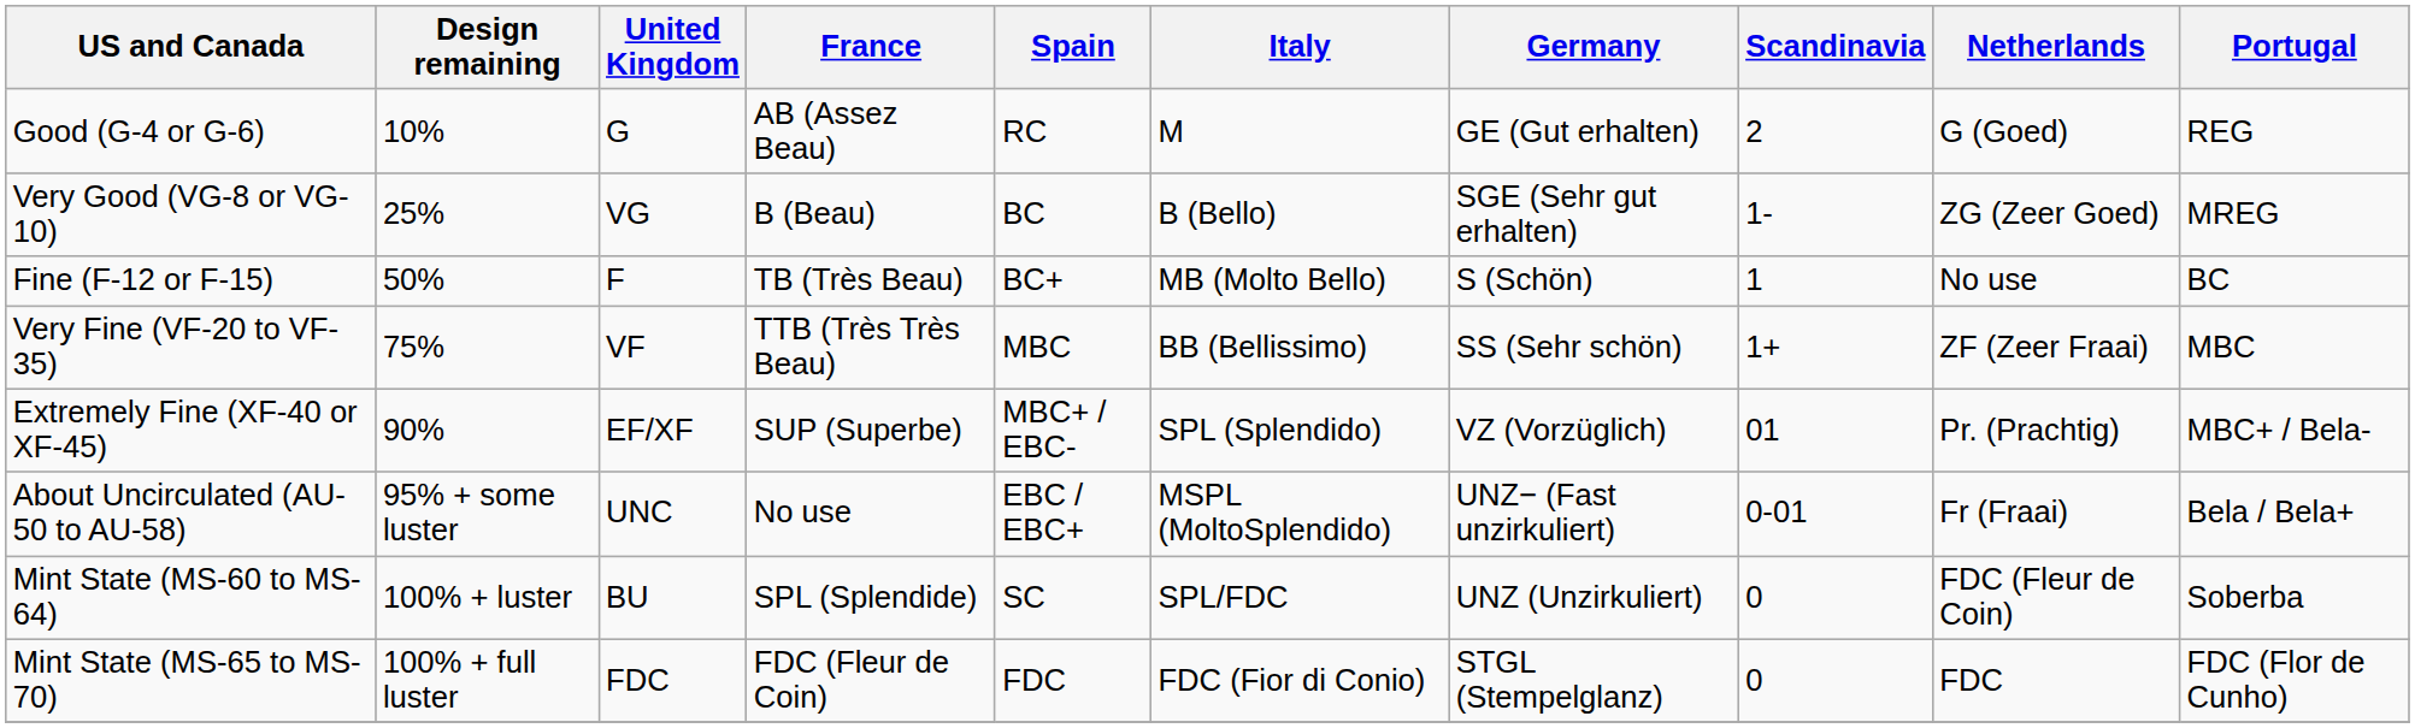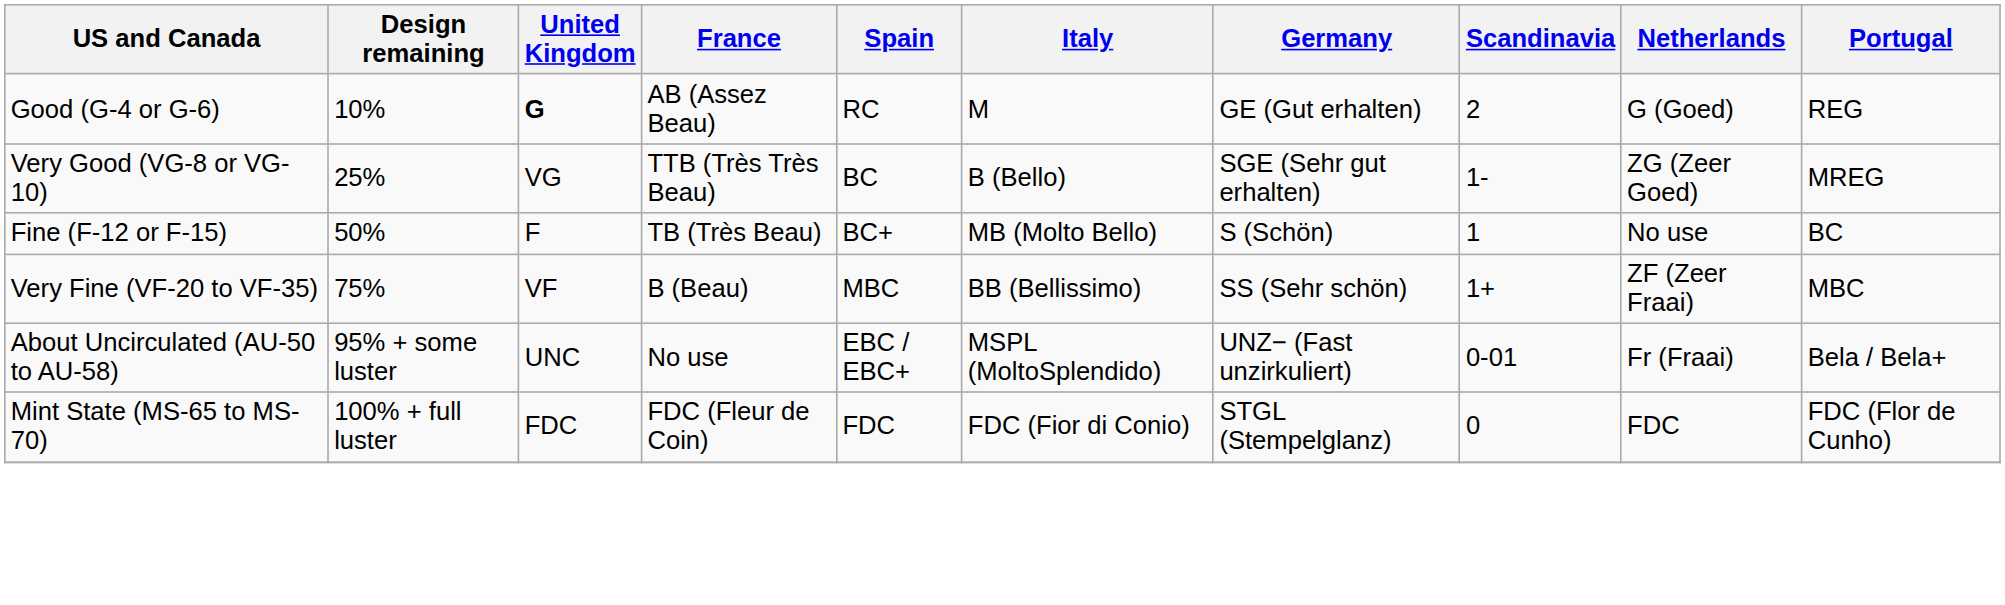Good (G-4 or G-6) | United Kingdom: normal -> bold
Very Good (VG-8 or VG-10) | France: B (Beau) -> TTB (Très Très Beau)
Very Fine (VF-20 to VF-35) | France: TTB (Très Très Beau) -> B (Beau)
- row: Extremely Fine (XF-40 or XF-45) | 90% | EF/XF | SUP (Superbe) | MBC+ / EBC- | SPL (Splendido) | VZ (Vorzüglich) | 01 | Pr. (Prachtig) | MBC+ / Bela-
- row: Mint State (MS-60 to MS-64) | 100% + luster | BU | SPL (Splendide) | SC | SPL/FDC | UNZ (Unzirkuliert) | 0 | FDC (Fleur de Coin) | Soberba
